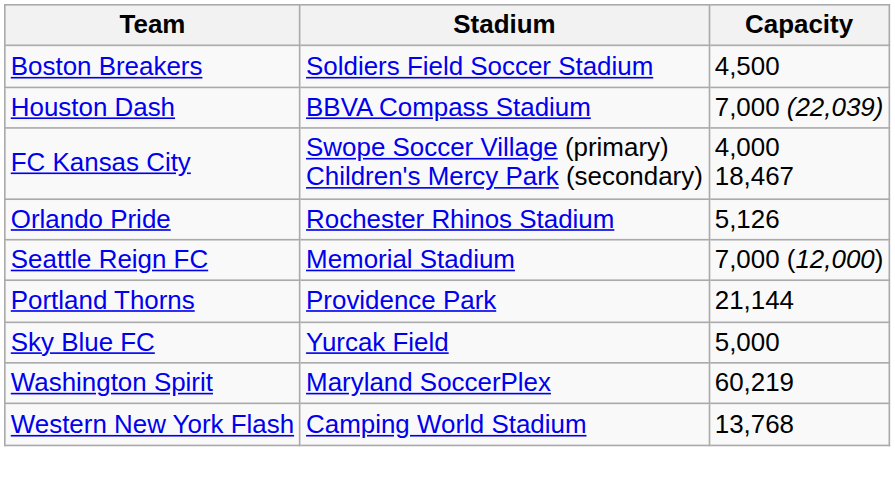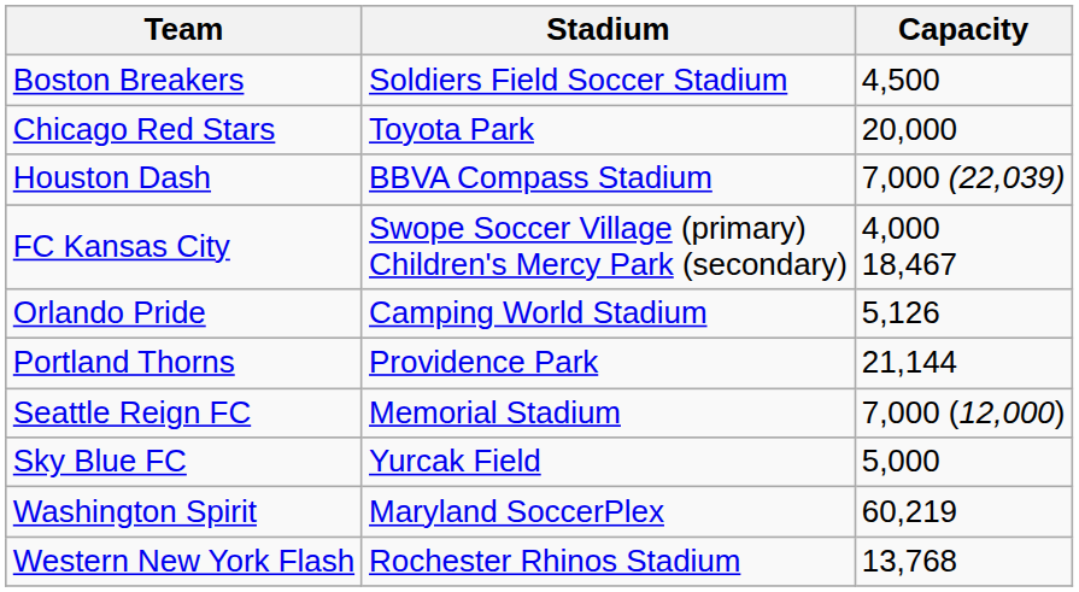+ row: Chicago Red Stars | Toyota Park | 20,000
Orlando Pride | Stadium: Rochester Rhinos Stadium -> Camping World Stadium
rows swapped: Portland Thorns <-> Seattle Reign FC
Western New York Flash | Stadium: Camping World Stadium -> Rochester Rhinos Stadium
